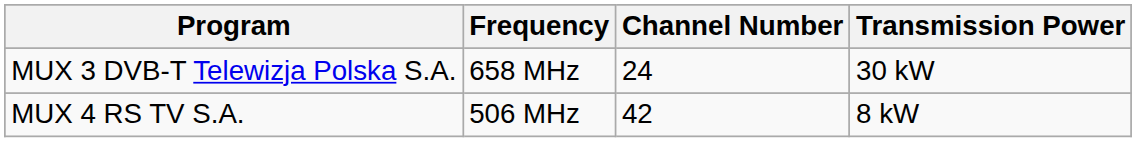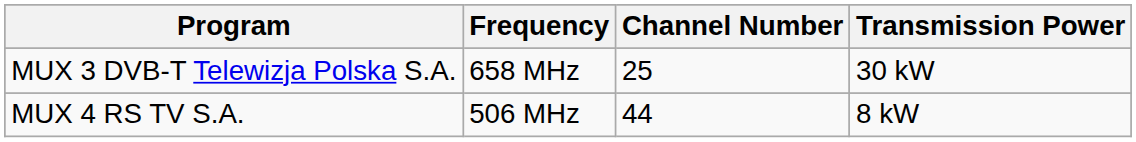MUX 3 DVB-T Telewizja Polska S.A. | Channel Number: 24 -> 25
MUX 4 RS TV S.A. | Channel Number: 42 -> 44
